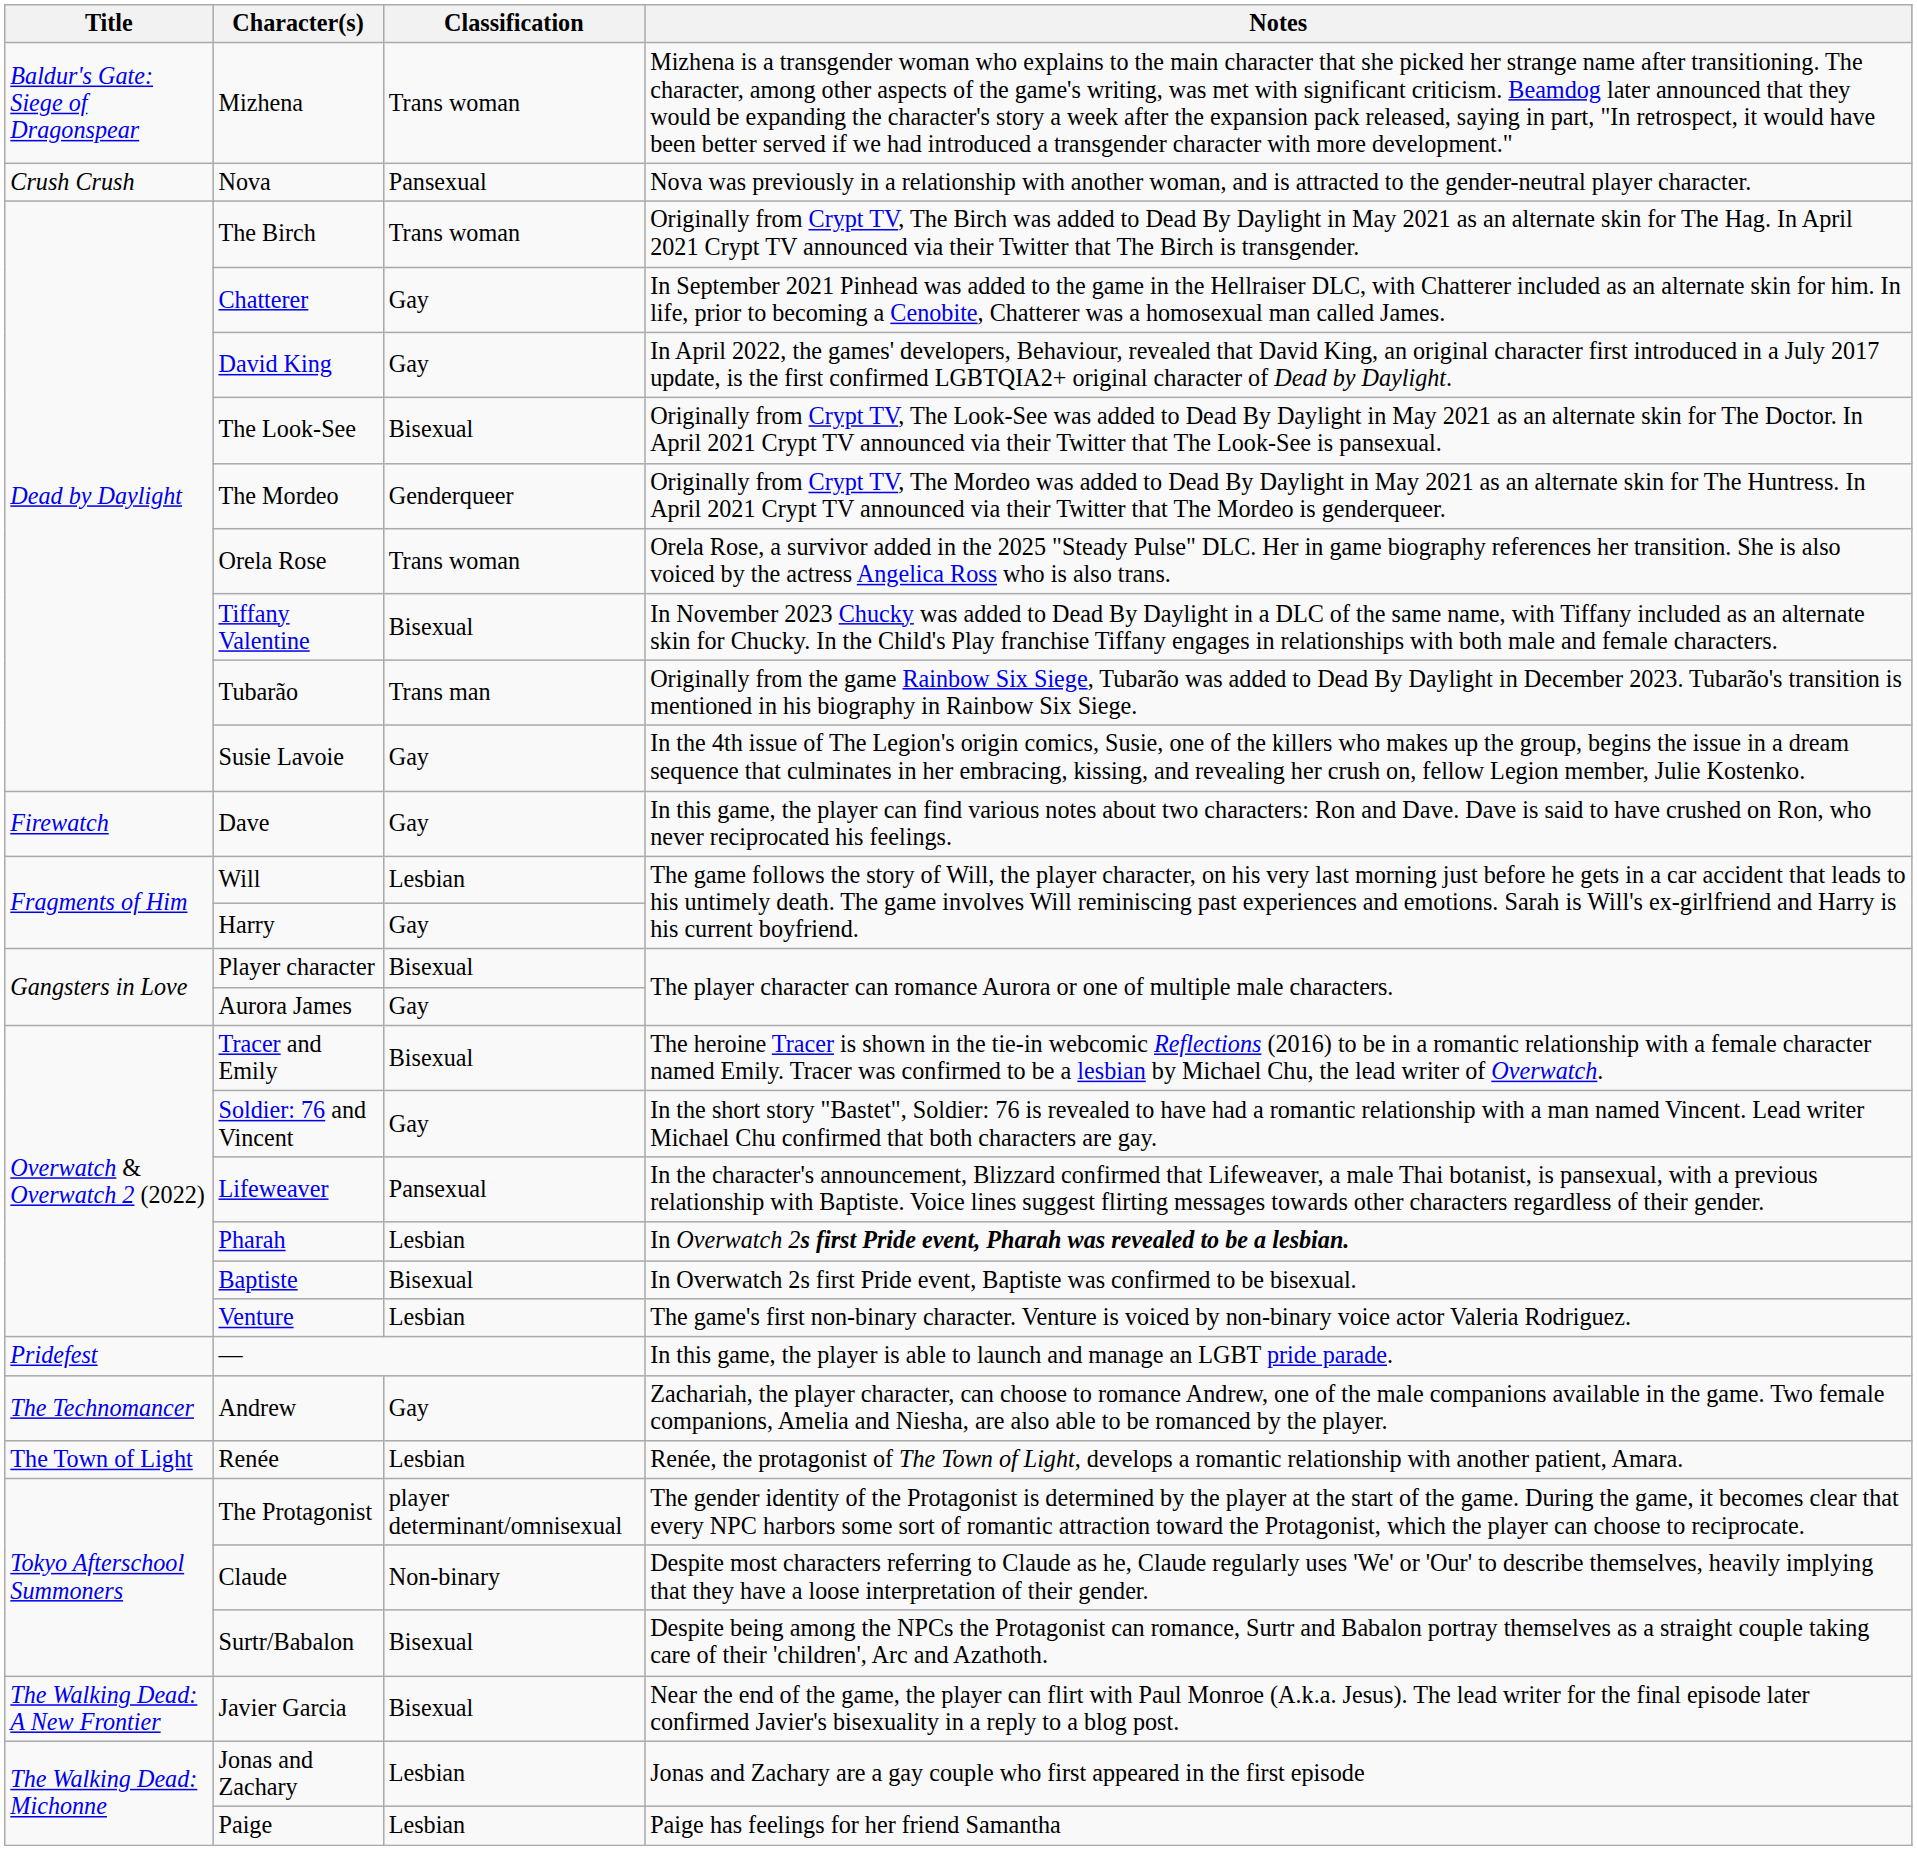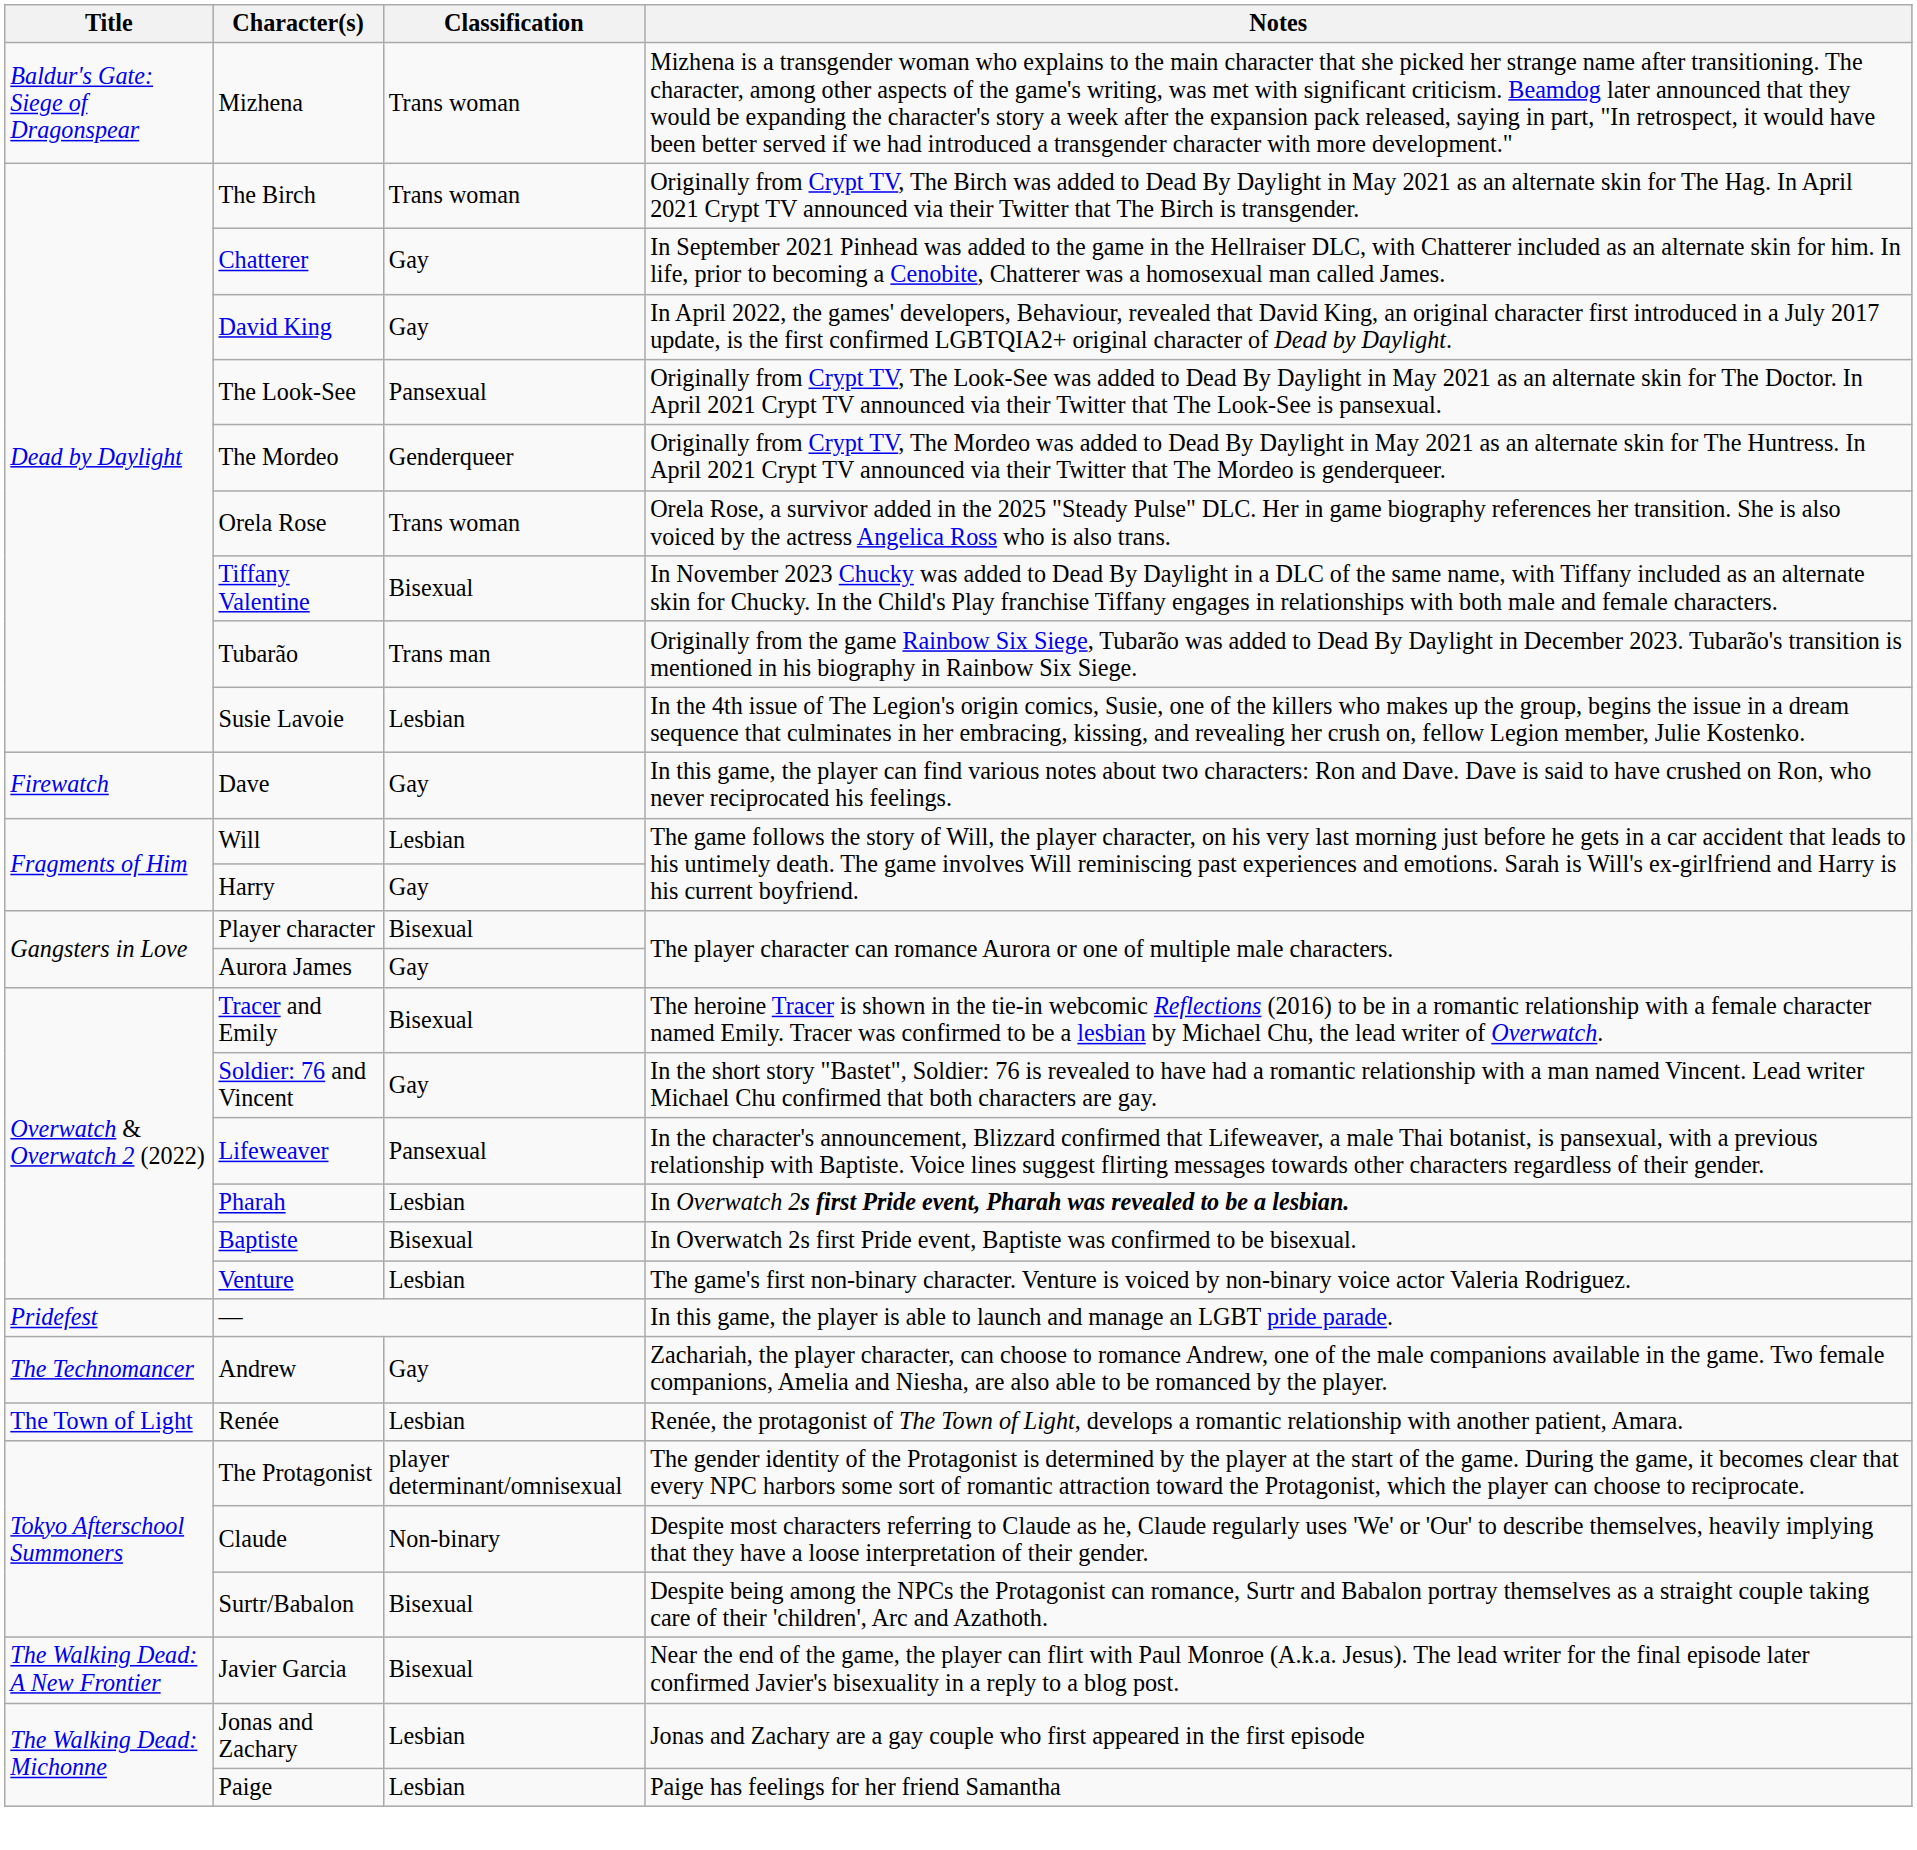- row: Crush Crush | Nova | Pansexual | Nova was previously in a relationship with another woman, and is attracted to the gender-neutral player character.
The Look-See | Classification: Bisexual -> Pansexual
Susie Lavoie | Classification: Gay -> Lesbian
